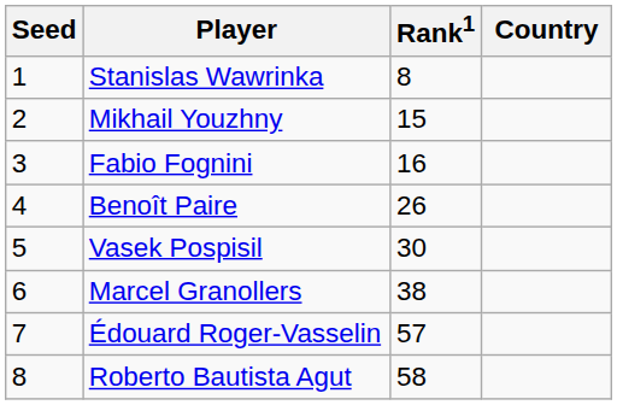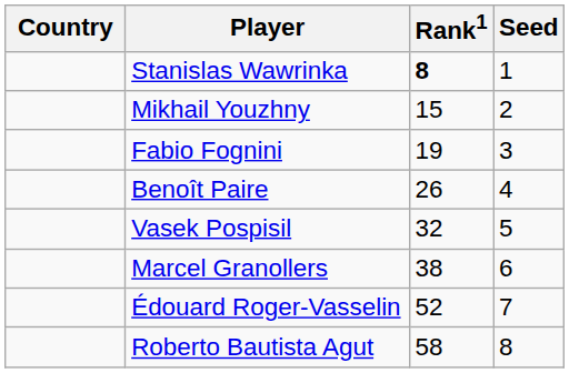columns swapped: Country <-> Seed
Stanislas Wawrinka | Rank1: normal -> bold
Fabio Fognini | Rank1: 16 -> 19
Vasek Pospisil | Rank1: 30 -> 32
Édouard Roger-Vasselin | Rank1: 57 -> 52
